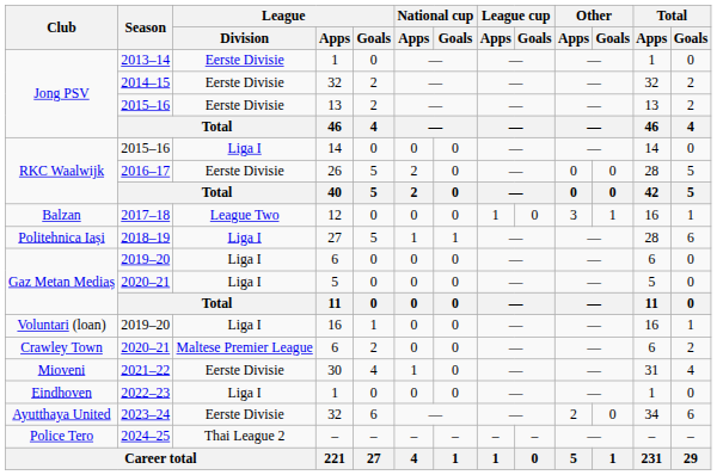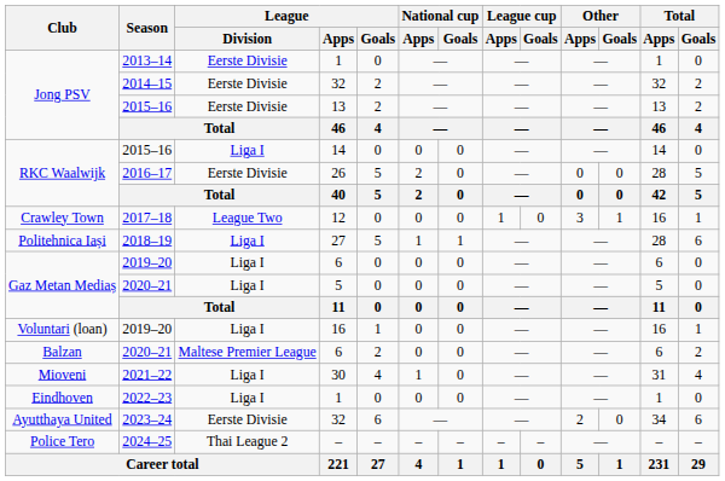2017–18 | Club: Balzan -> Crawley Town
2020–21 / 6 | Club: Crawley Town -> Balzan
2021–22 | League / Division: Eerste Divisie -> Liga I
